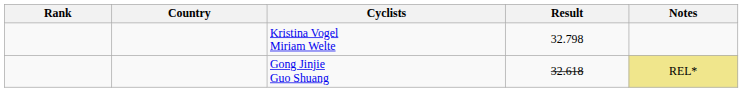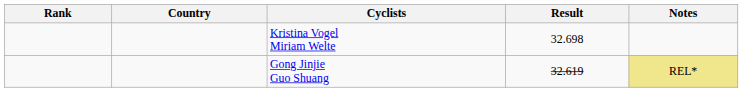Kristina Vogel Miriam Welte | Result: 32.798 -> 32.698
Gong Jinjie Guo Shuang | Result: 32.618 -> 32.619
